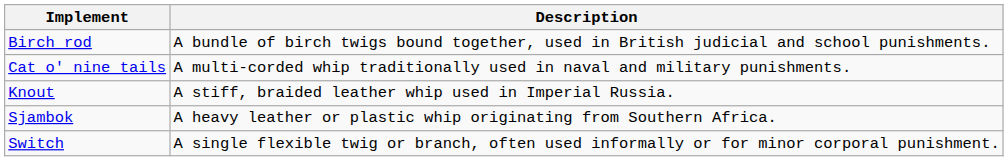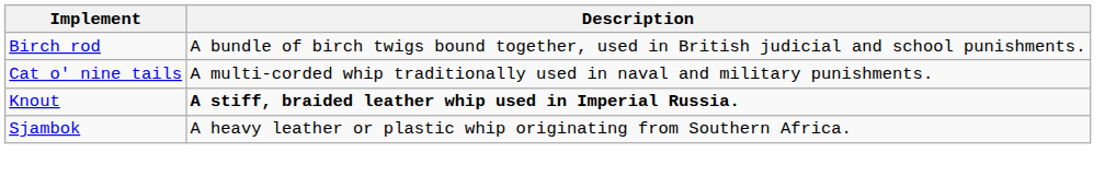Knout | Description: normal -> bold
- row: Switch | A single flexible twig or branch, often used informally or for minor corporal punishment.
